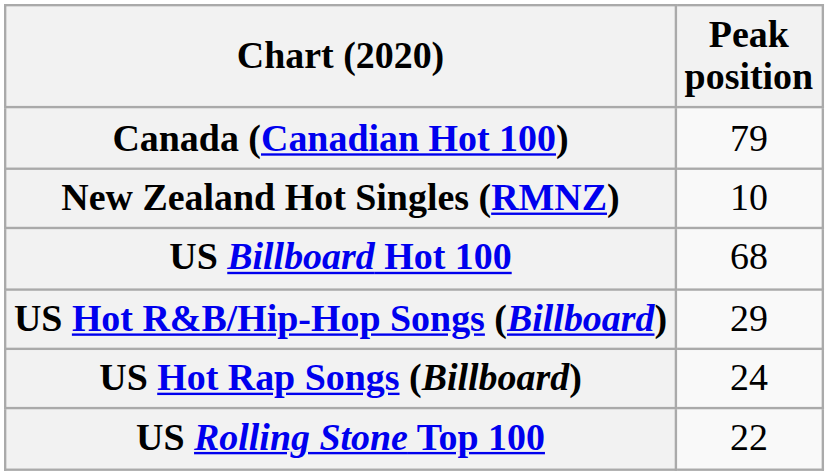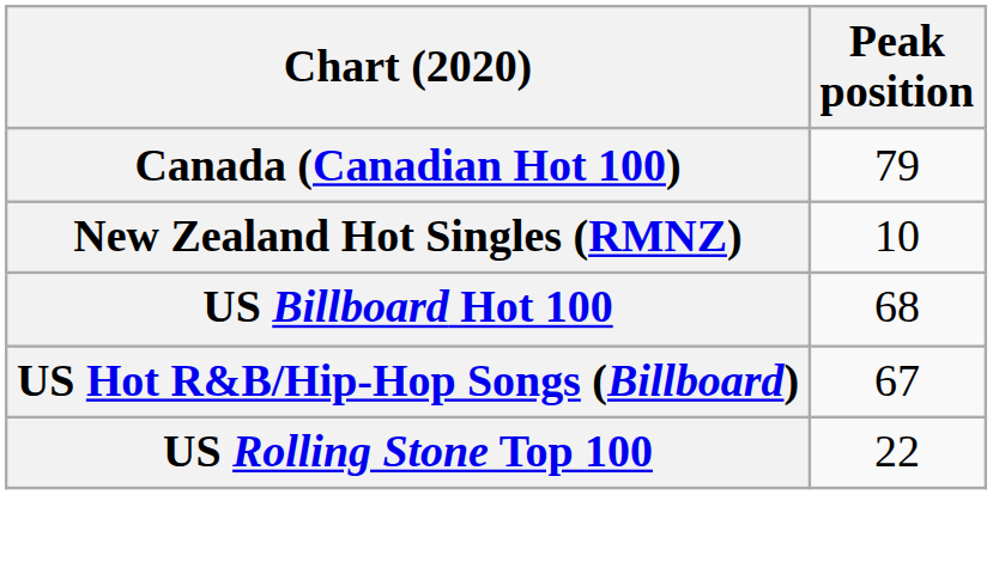US Hot R&B/Hip-Hop Songs (Billboard) | Peak position: 29 -> 67
- row: US Hot Rap Songs (Billboard) | 24
